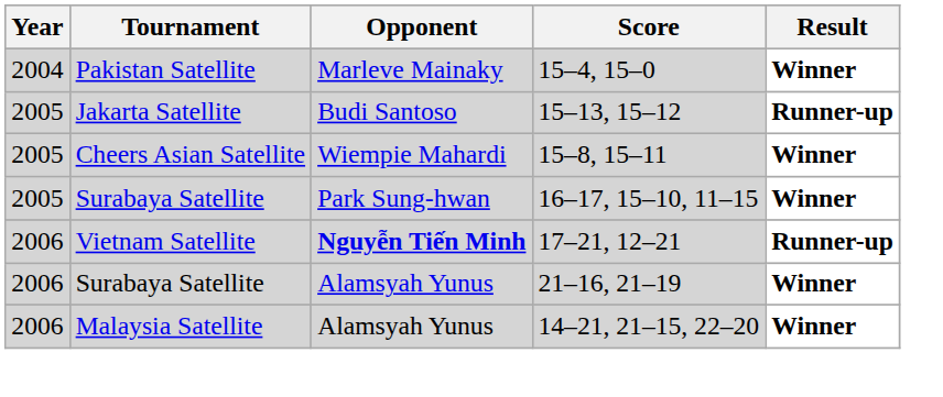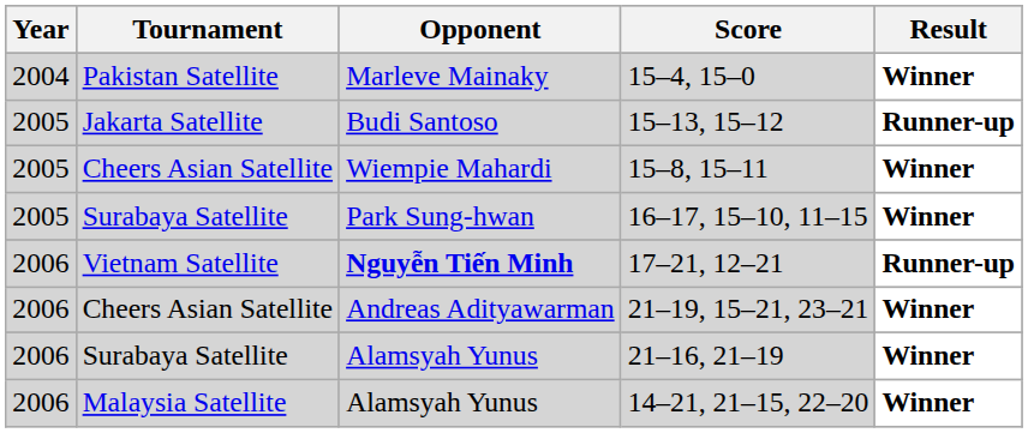+ row: 2006 | Cheers Asian Satellite | Andreas Adityawarman | 21–19, 15–21, 23–21 | Winner
